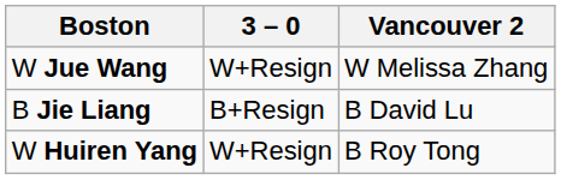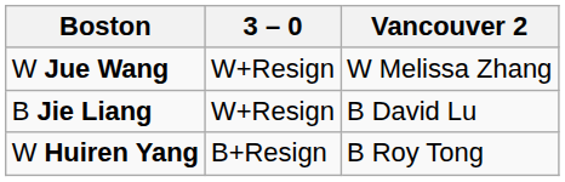B Jie Liang | 3 – 0: B+Resign -> W+Resign
W Huiren Yang | 3 – 0: W+Resign -> B+Resign
